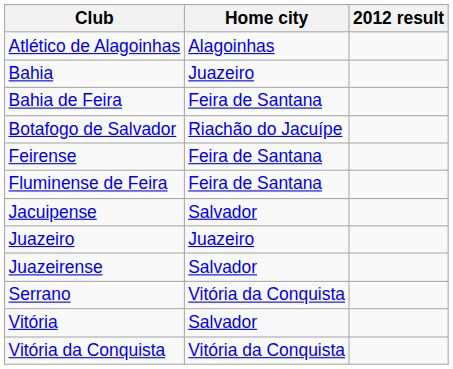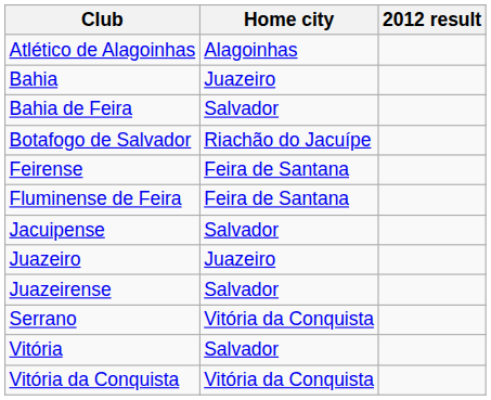Bahia de Feira | Home city: Feira de Santana -> Salvador
